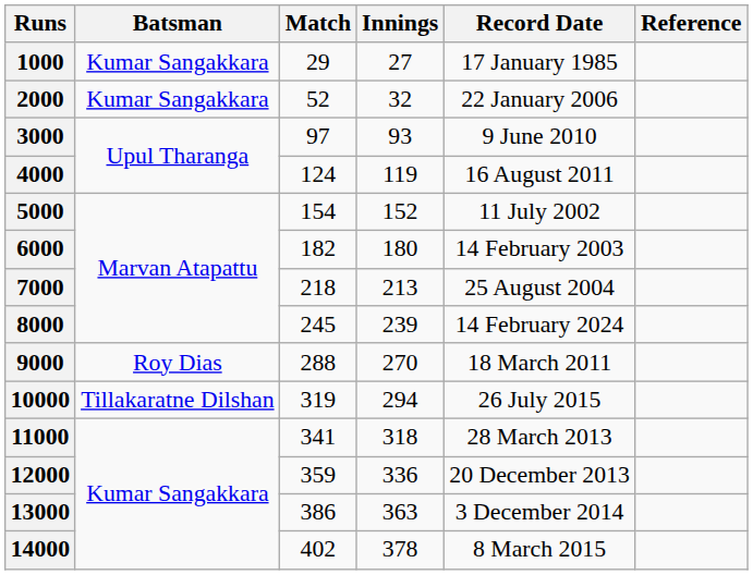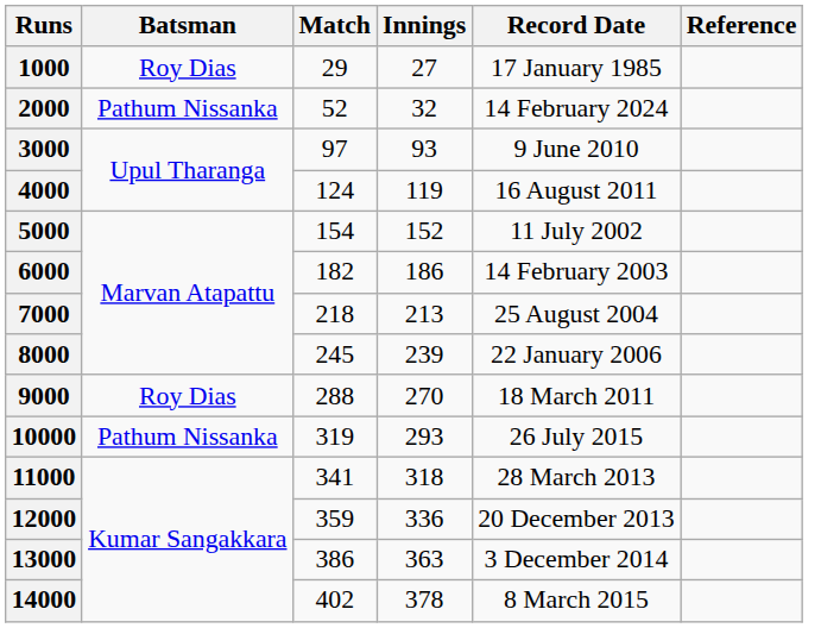1000 | Batsman: Kumar Sangakkara -> Roy Dias
2000 | Batsman: Kumar Sangakkara -> Pathum Nissanka
2000 | Record Date: 22 January 2006 -> 14 February 2024
6000 | Innings: 180 -> 186
8000 | Record Date: 14 February 2024 -> 22 January 2006
10000 | Batsman: Tillakaratne Dilshan -> Pathum Nissanka
10000 | Innings: 294 -> 293
